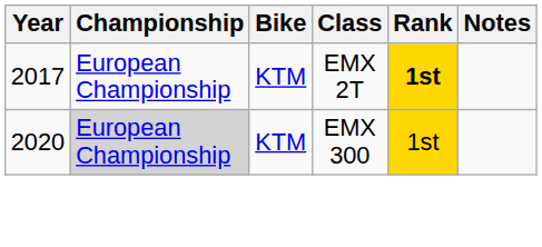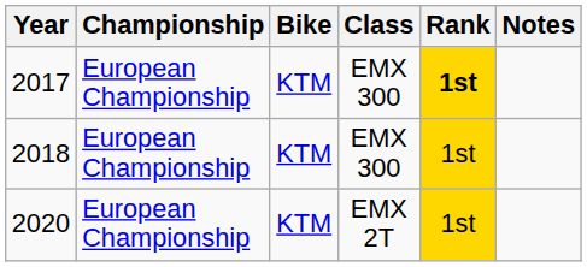2017 | Class: EMX 2T -> EMX 300
+ row: 2018 | European Championship | KTM | EMX 300 | 1st
2020 | Championship: lightgrey background -> no background
2020 | Class: EMX 300 -> EMX 2T
